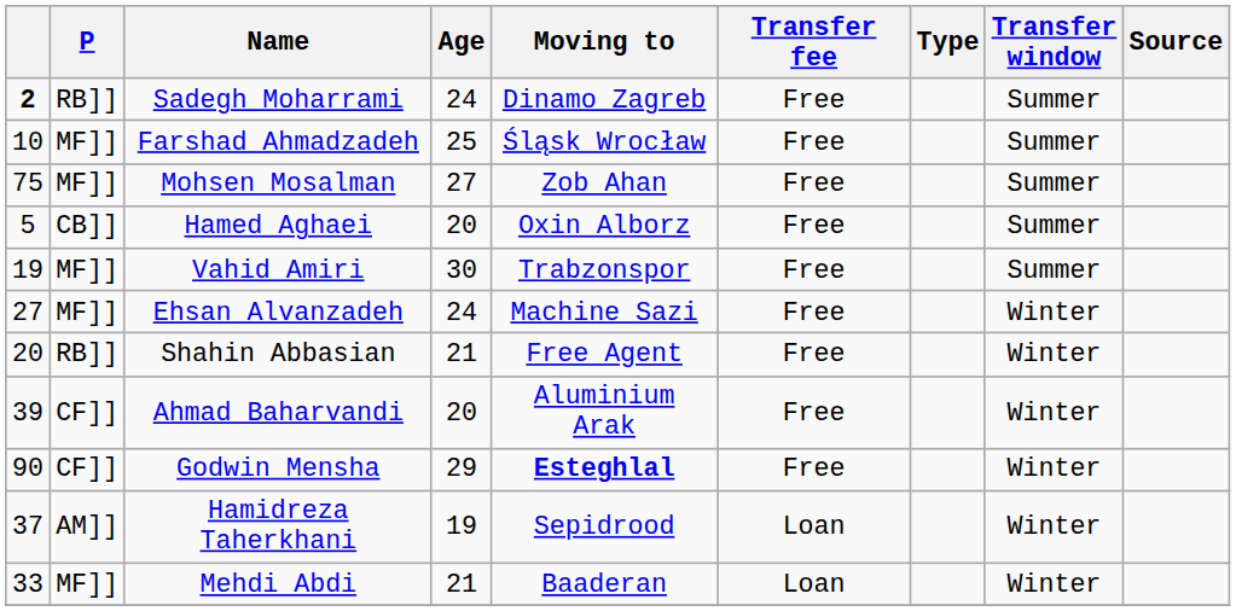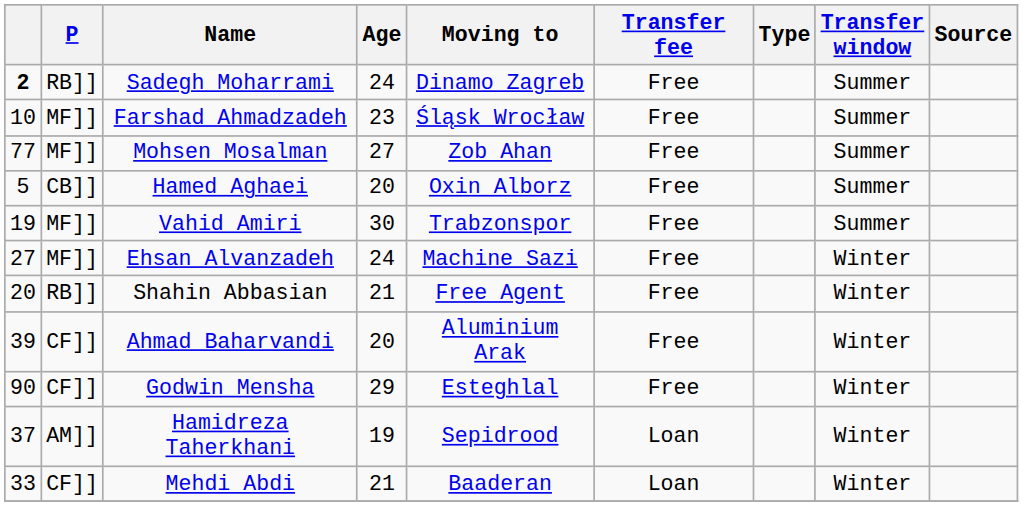Farshad Ahmadzadeh | Age: 25 -> 23
Mohsen Mosalman | column 1: 75 -> 77
Godwin Mensha | Moving to: bold -> normal
Mehdi Abdi | P: MF]] -> CF]]
